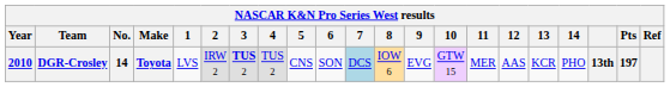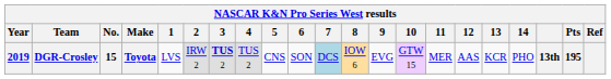DGR-Crosley | Year: 2010 -> 2019
DGR-Crosley | No.: 14 -> 15
DGR-Crosley | Pts: 197 -> 195
